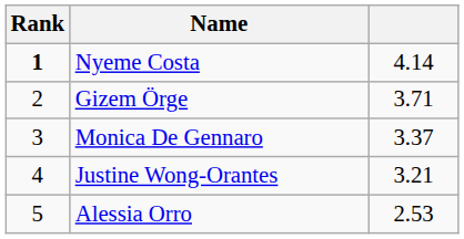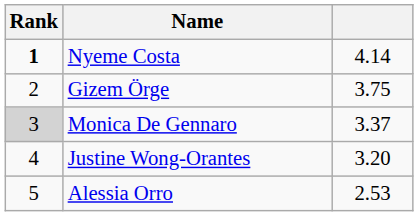Gizem Örge | column 3: 3.71 -> 3.75
Monica De Gennaro | Rank: no background -> lightgrey background
Justine Wong-Orantes | column 3: 3.21 -> 3.20
